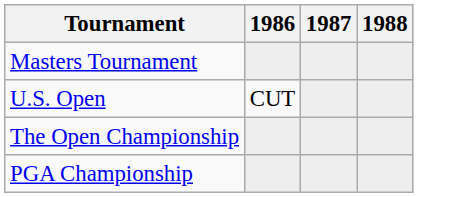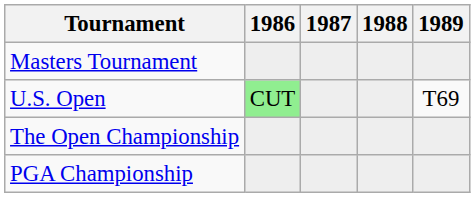+ column: 1989 | T69
U.S. Open | 1986: no background -> lightgreen background
